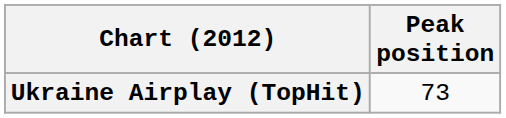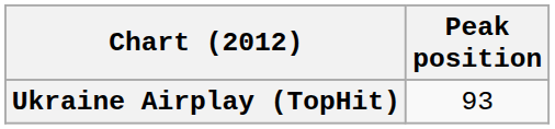Ukraine Airplay (TopHit) | Peak position: 73 -> 93
